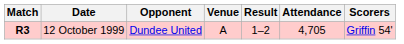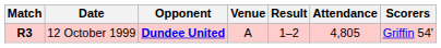12 October 1999 | Opponent: normal -> bold
12 October 1999 | Attendance: 4,705 -> 4,805
